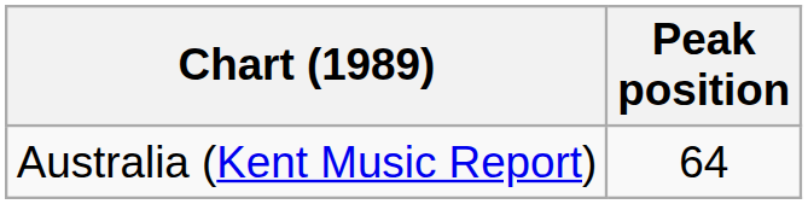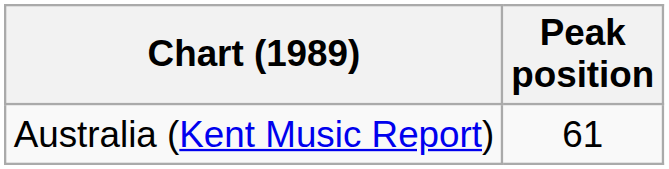Australia (Kent Music Report) | Peak position: 64 -> 61
